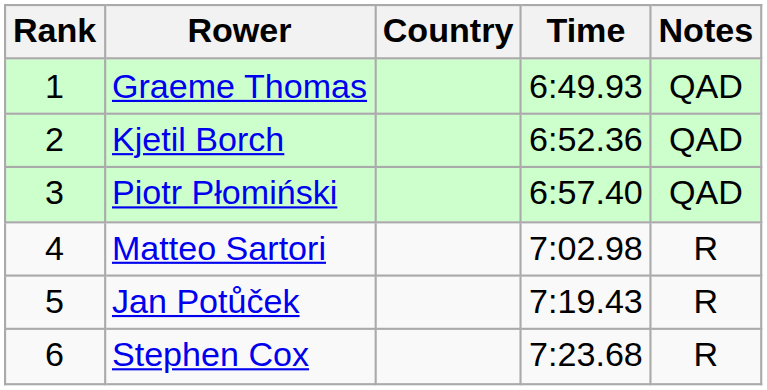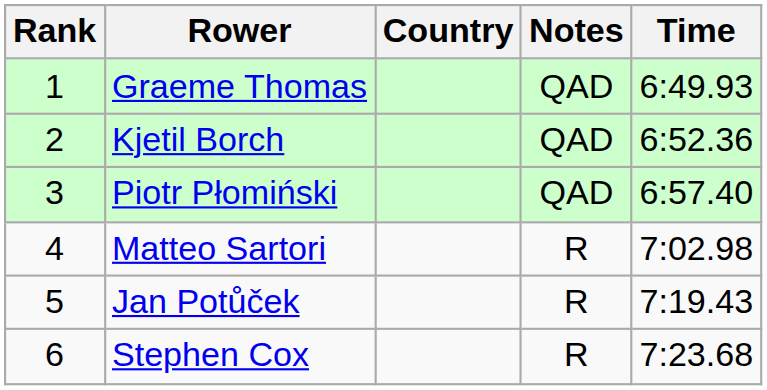columns swapped: Time <-> Notes
